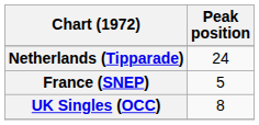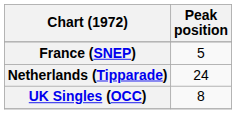rows swapped: France (SNEP) <-> Netherlands (Tipparade)
